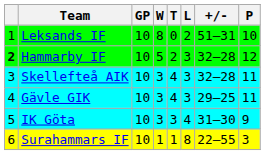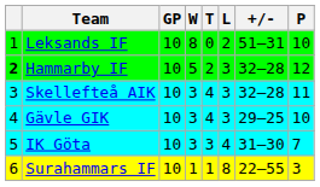Gävle GIK | P: 11 -> 10
IK Göta | P: 9 -> 7
